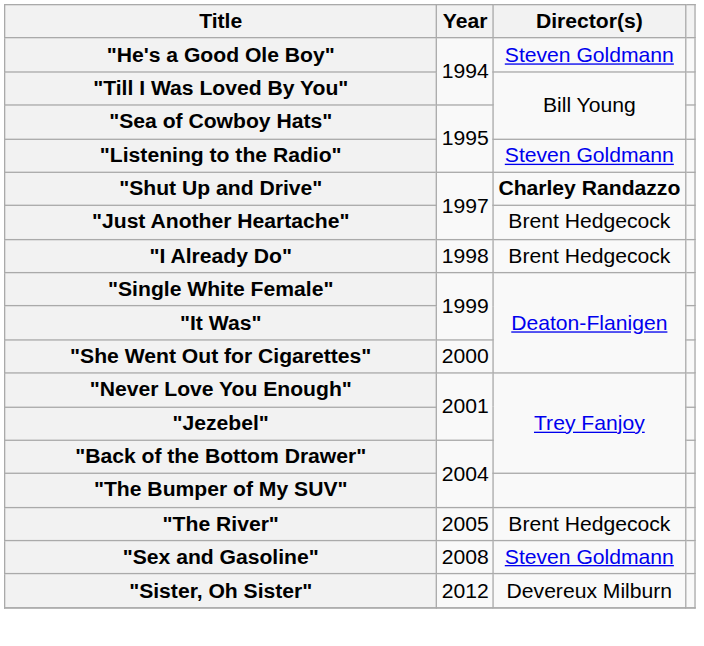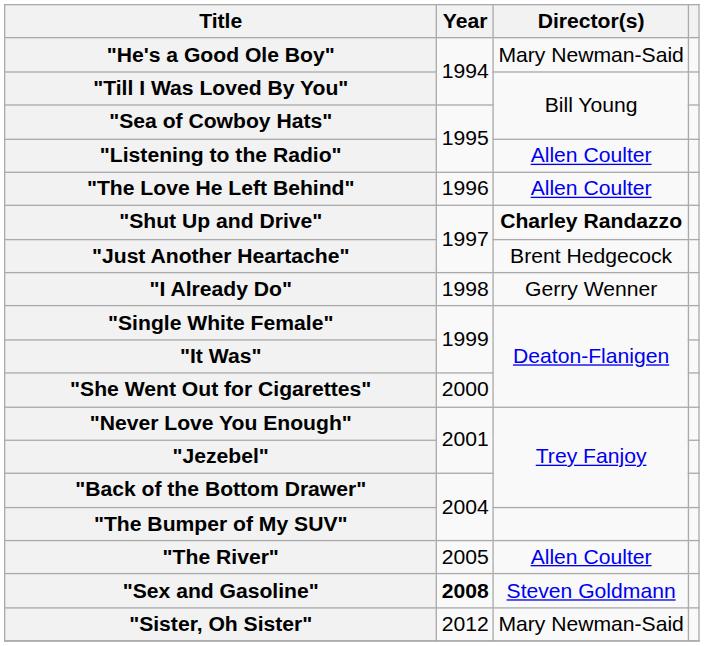"He's a Good Ole Boy" | Director(s): Steven Goldmann -> Mary Newman-Said
"Listening to the Radio" | Director(s): Steven Goldmann -> Allen Coulter
+ row: "The Love He Left Behind" | 1996 | Allen Coulter
"I Already Do" | Director(s): Brent Hedgecock -> Gerry Wenner
"The River" | Director(s): Brent Hedgecock -> Allen Coulter
"Sex and Gasoline" | Year: normal -> bold
"Sister, Oh Sister" | Director(s): Devereux Milburn -> Mary Newman-Said
